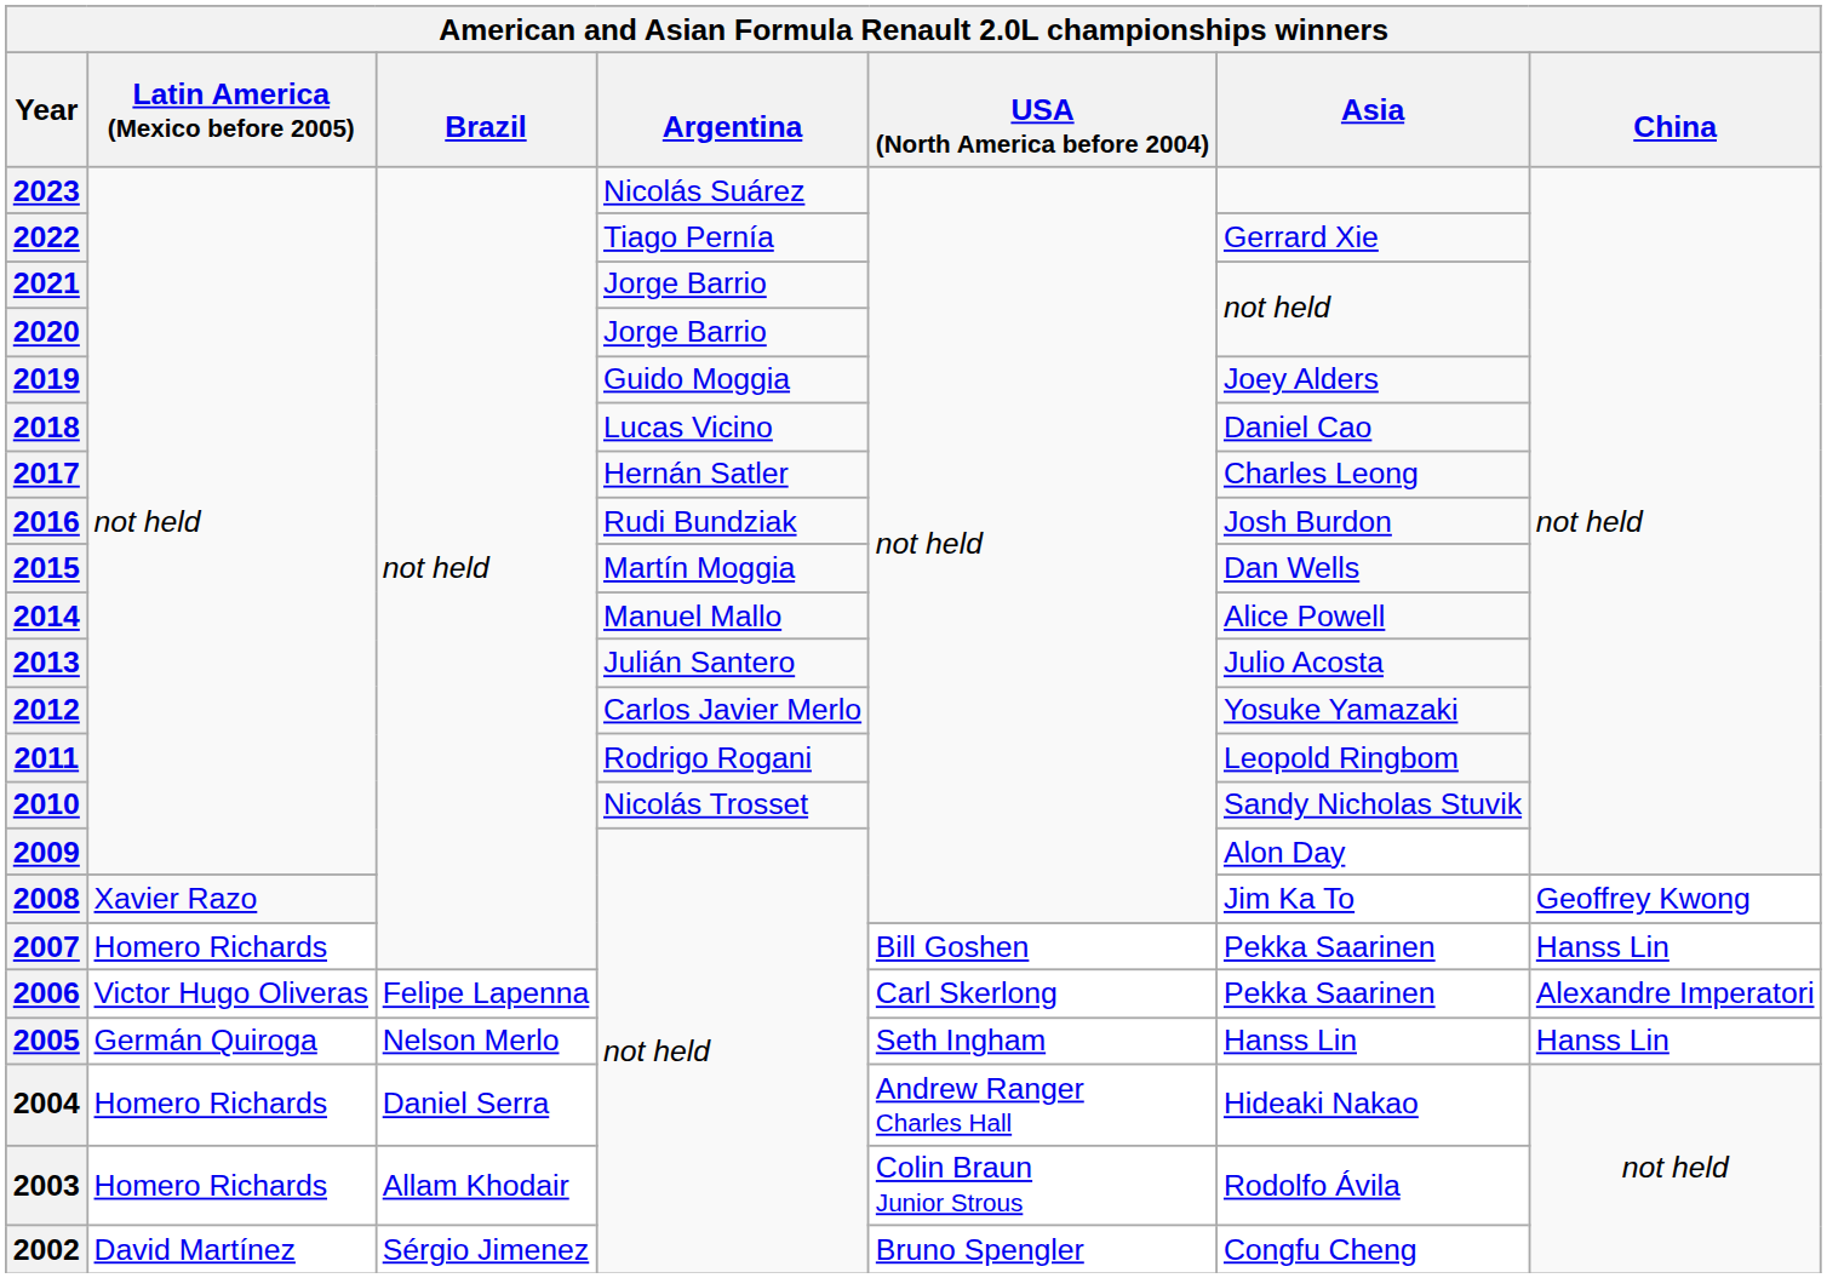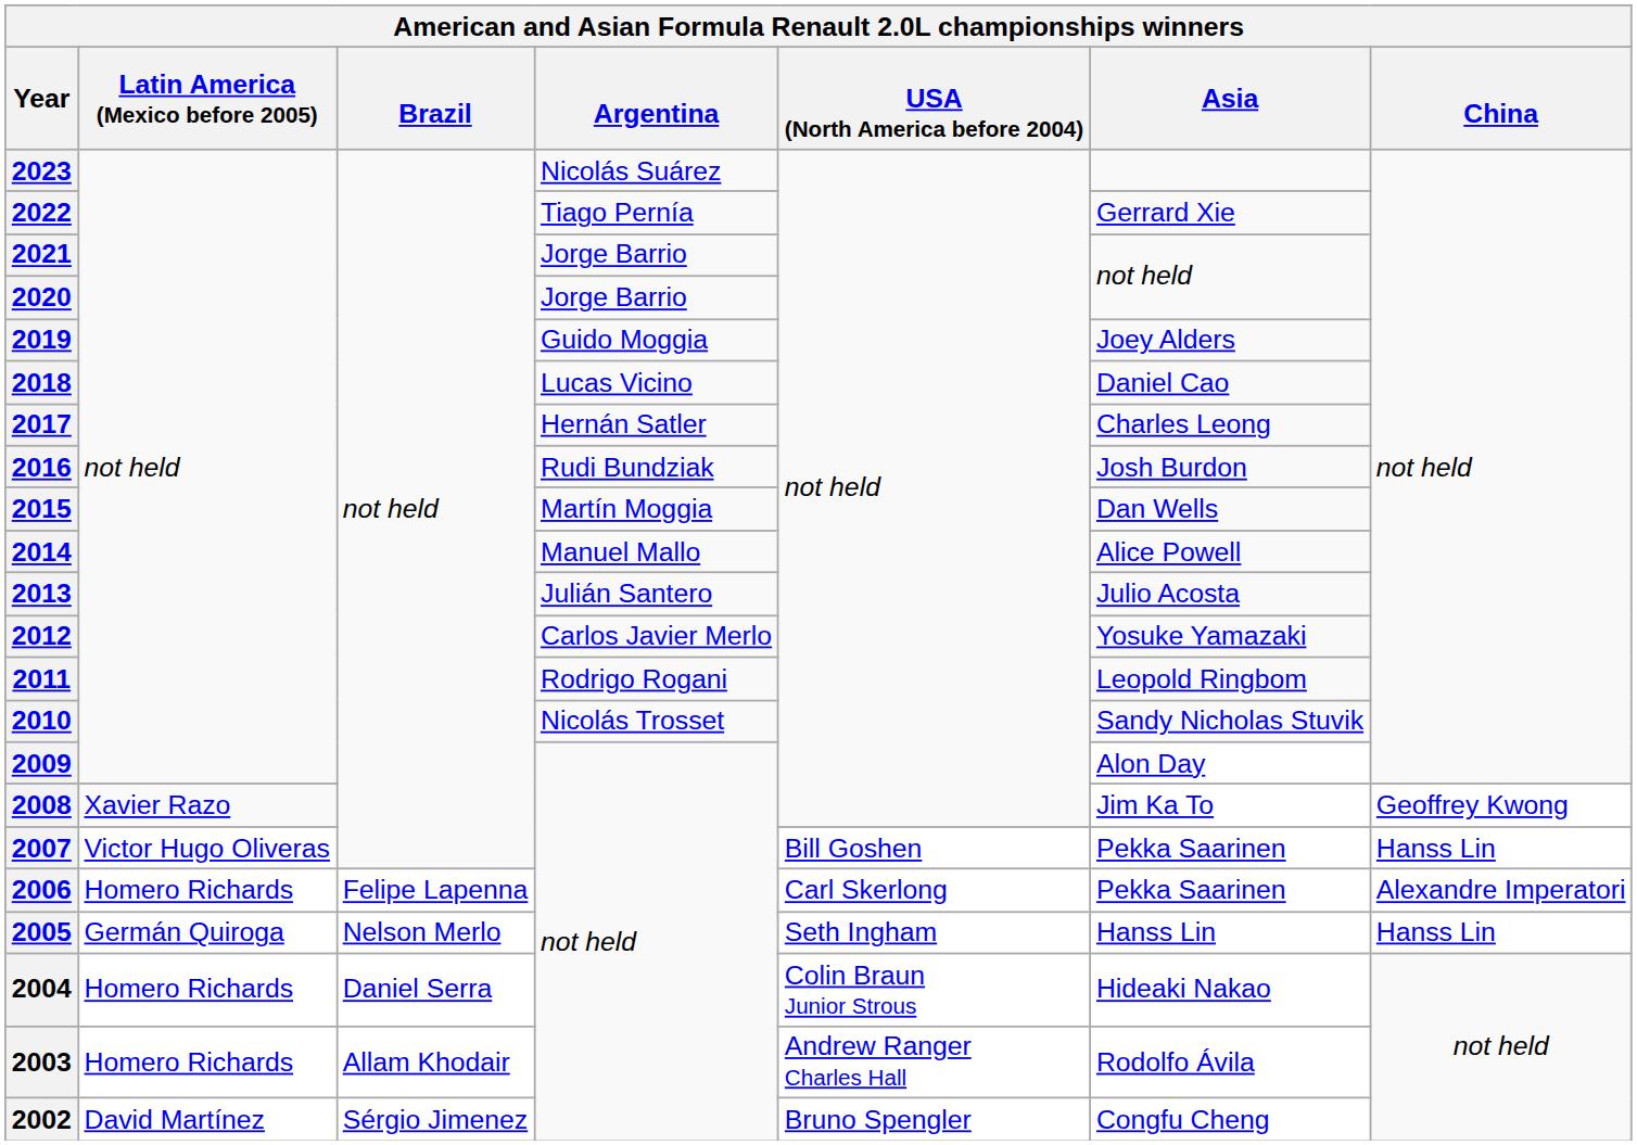2007 | Latin America (Mexico before 2005): Homero Richards -> Victor Hugo Oliveras
2006 | Latin America (Mexico before 2005): Victor Hugo Oliveras -> Homero Richards
2004 | USA (North America before 2004): Andrew Ranger Charles Hall -> Colin Braun Junior Strous
2003 | USA (North America before 2004): Colin Braun Junior Strous -> Andrew Ranger Charles Hall
